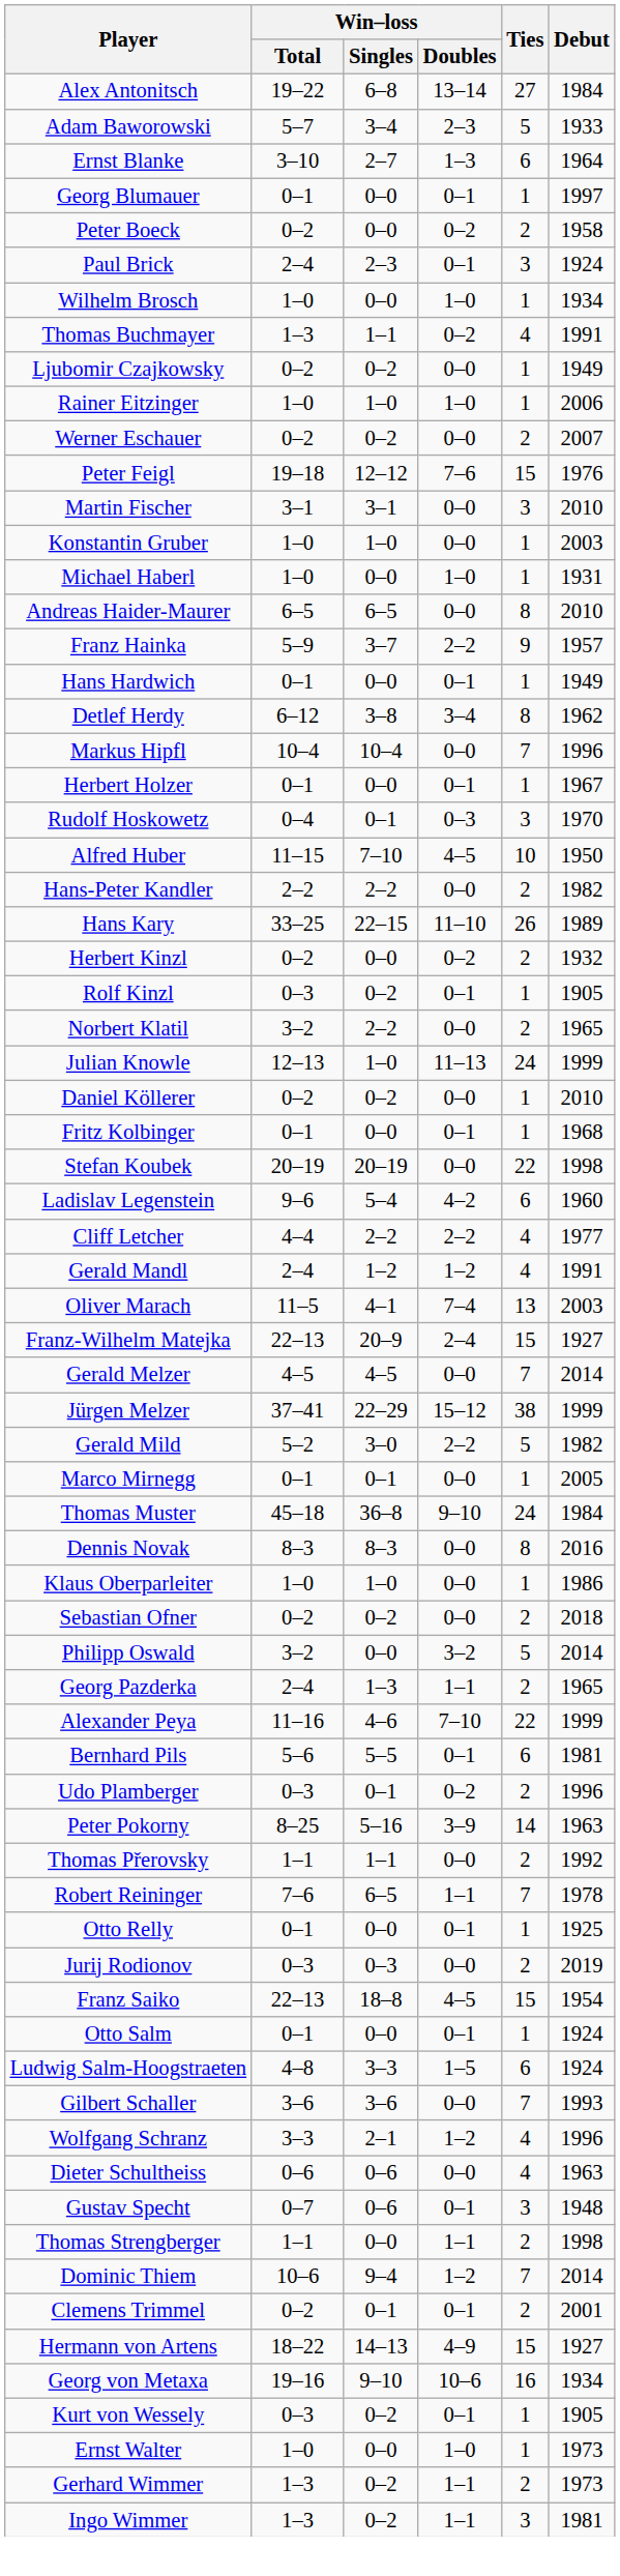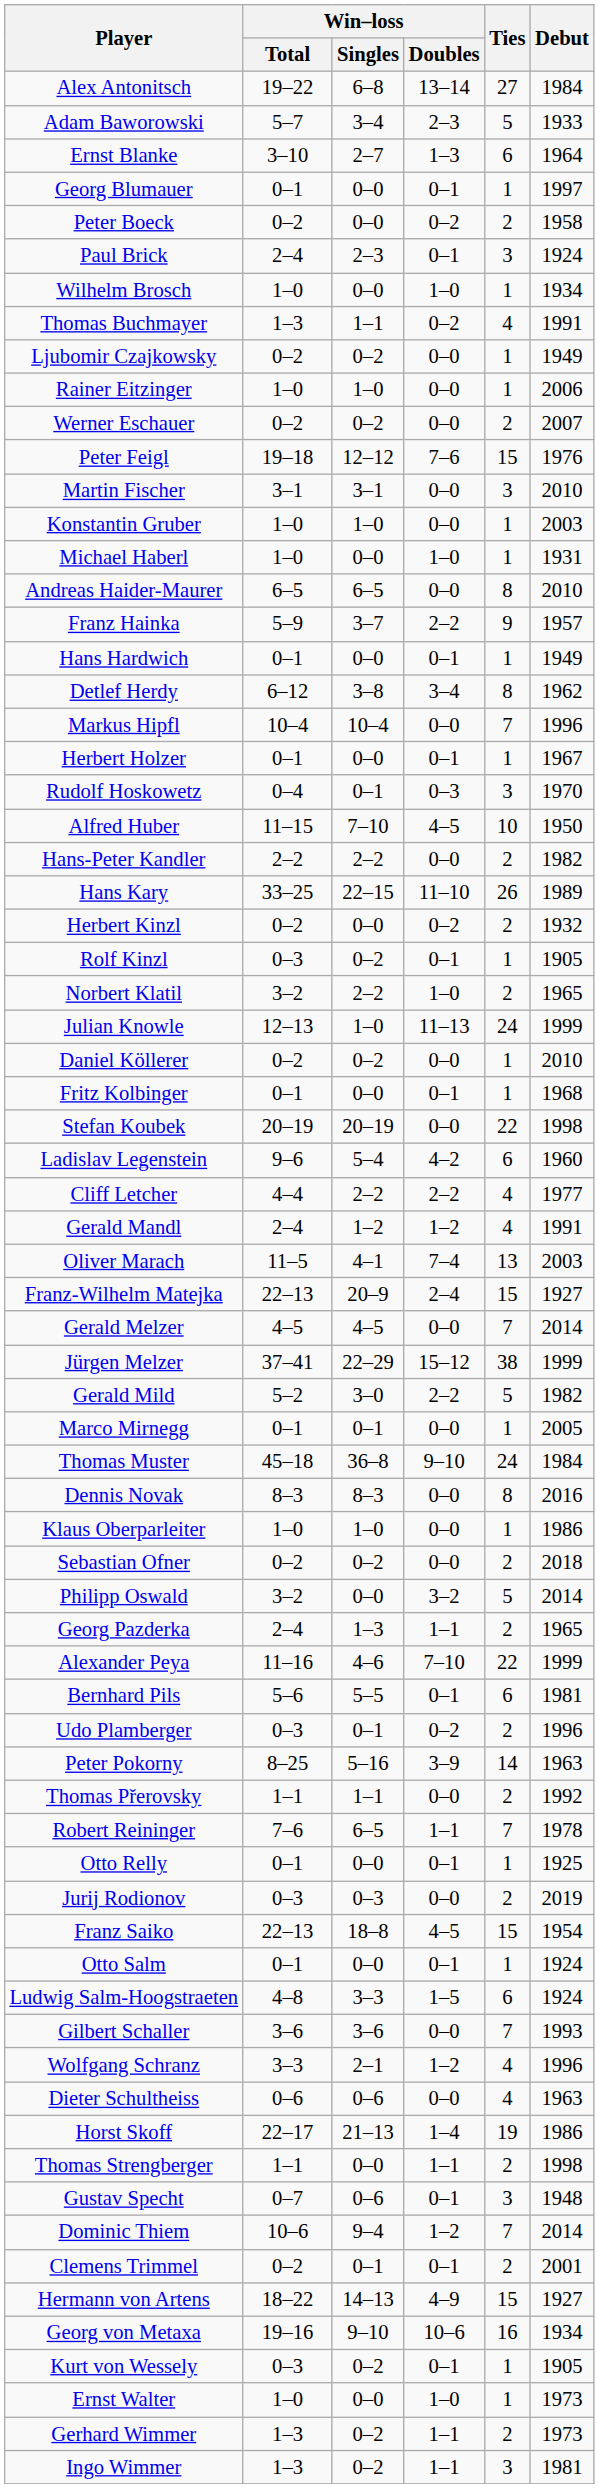Rainer Eitzinger | Win–loss / Doubles: 1–0 -> 0–0
Norbert Klatil | Win–loss / Doubles: 0–0 -> 1–0
+ row: Horst Skoff | 22–17 | 21–13 | 1–4 | 19 | 1986
rows swapped: Gustav Specht <-> Thomas Strengberger
